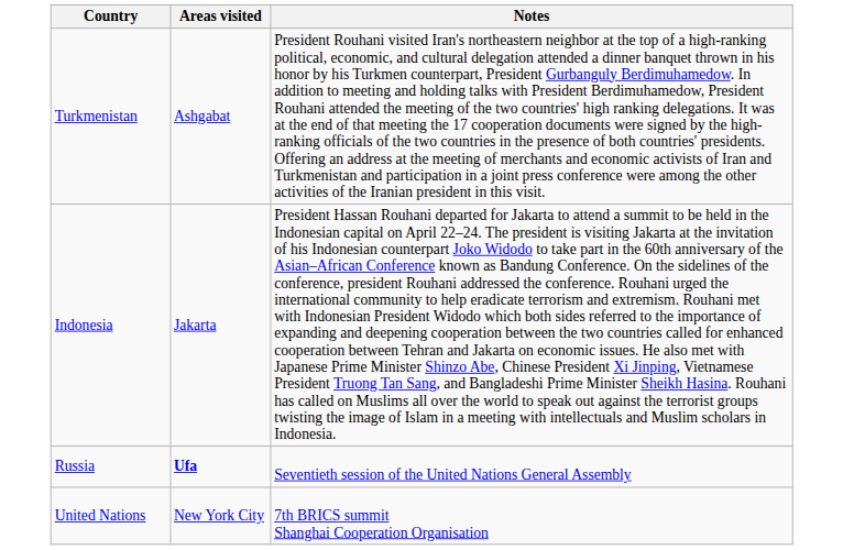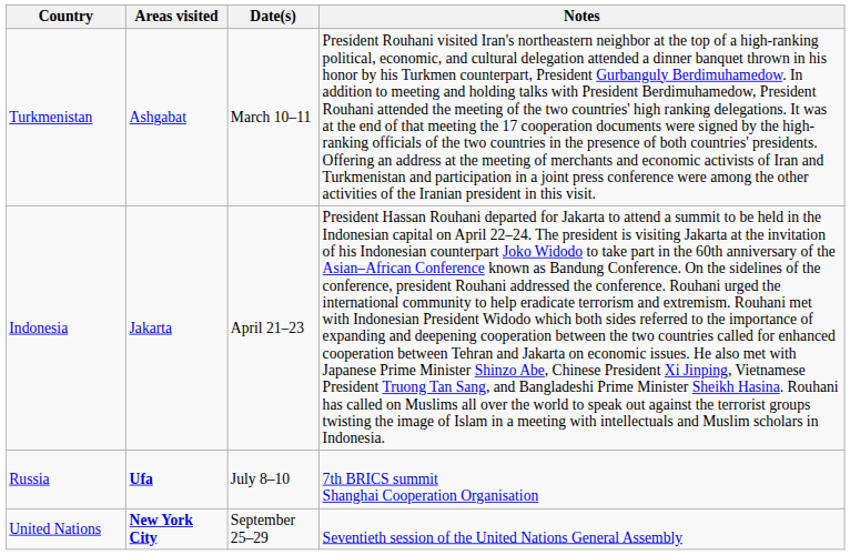+ column: Date(s) | March 10–11 | April 21–23 | July 8–10 | September 25–29
Russia | Notes: Seventieth session of the United Nations General Assembly -> 7th BRICS summit Shanghai Cooperation Organisation
United Nations | Areas visited: normal -> bold
United Nations | Notes: 7th BRICS summit Shanghai Cooperation Organisation -> Seventieth session of the United Nations General Assembly
